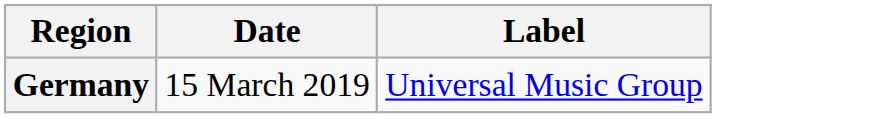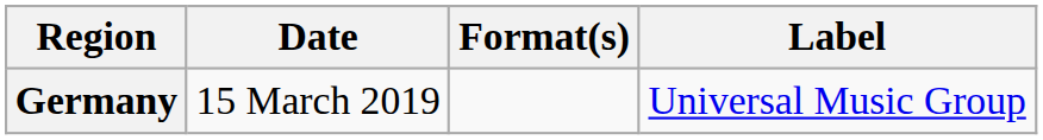+ column: Format(s)
